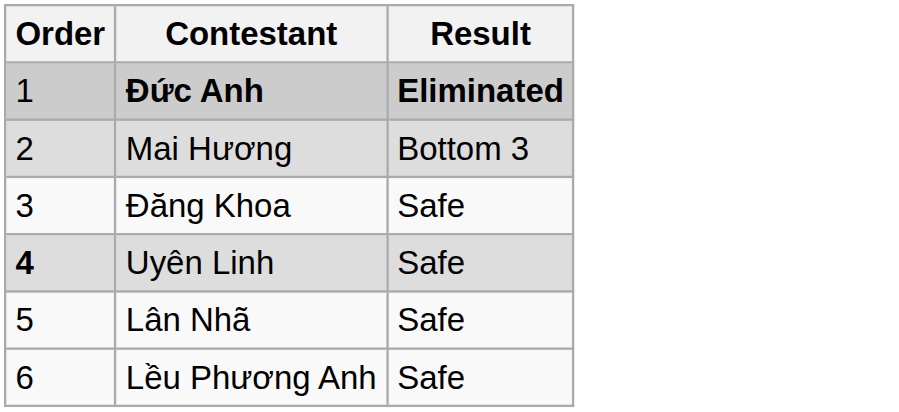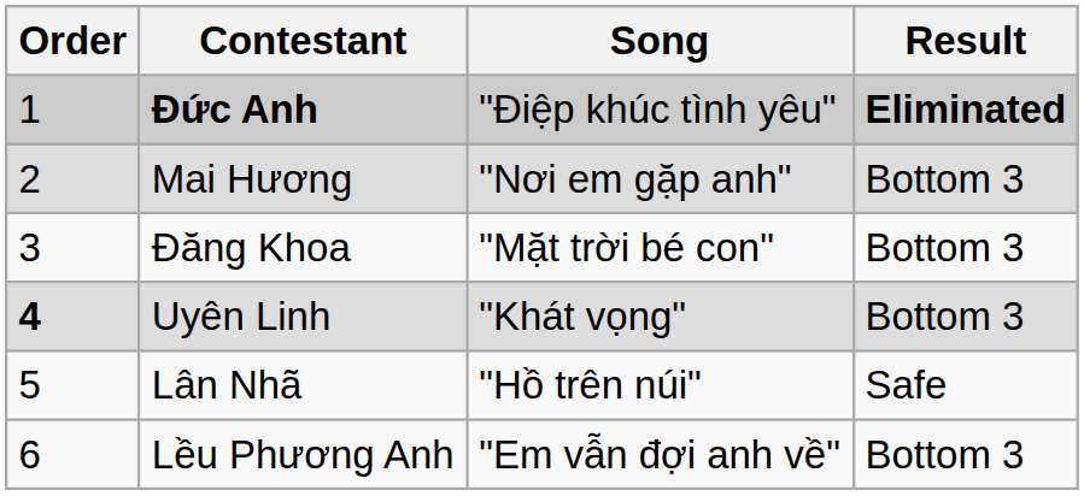+ column: Song | "Điệp khúc tình yêu" | "Nơi em gặp anh" | "Mặt trời bé con" | "Khát vọng" | "Hồ trên núi" | "Em vẫn đợi anh về"
Đăng Khoa | Result: Safe -> Bottom 3
Uyên Linh | Result: Safe -> Bottom 3
Lều Phương Anh | Result: Safe -> Bottom 3
